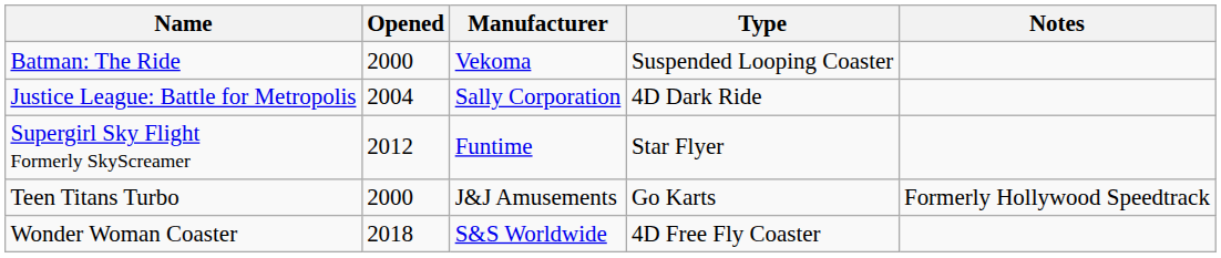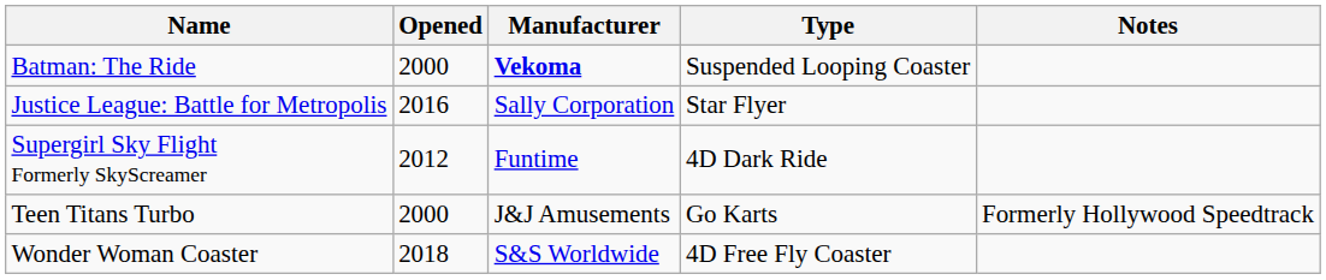Batman: The Ride | Manufacturer: normal -> bold
Justice League: Battle for Metropolis | Opened: 2004 -> 2016
Justice League: Battle for Metropolis | Type: 4D Dark Ride -> Star Flyer
Supergirl Sky Flight Formerly SkyScreamer | Type: Star Flyer -> 4D Dark Ride
